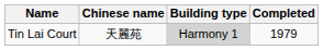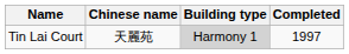Tin Lai Court | Completed: 1979 -> 1997
